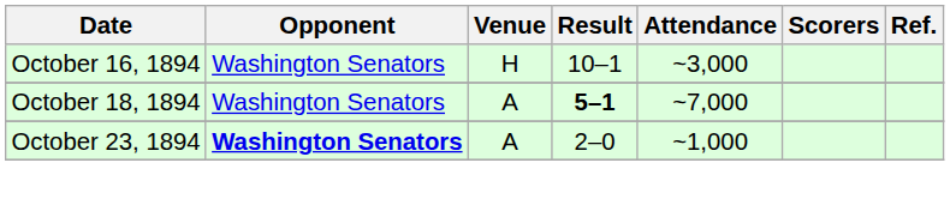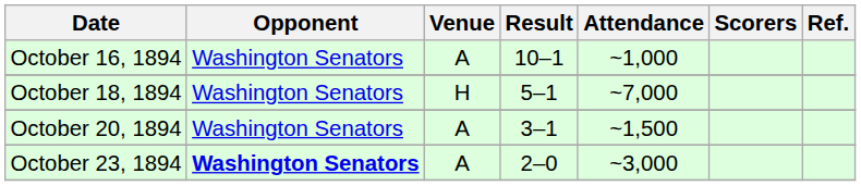October 16, 1894 | Venue: H -> A
October 16, 1894 | Attendance: ~3,000 -> ~1,000
October 18, 1894 | Venue: A -> H
October 18, 1894 | Result: bold -> normal
+ row: October 20, 1894 | Washington Senators | A | 3–1 | ~1,500
October 23, 1894 | Attendance: ~1,000 -> ~3,000
